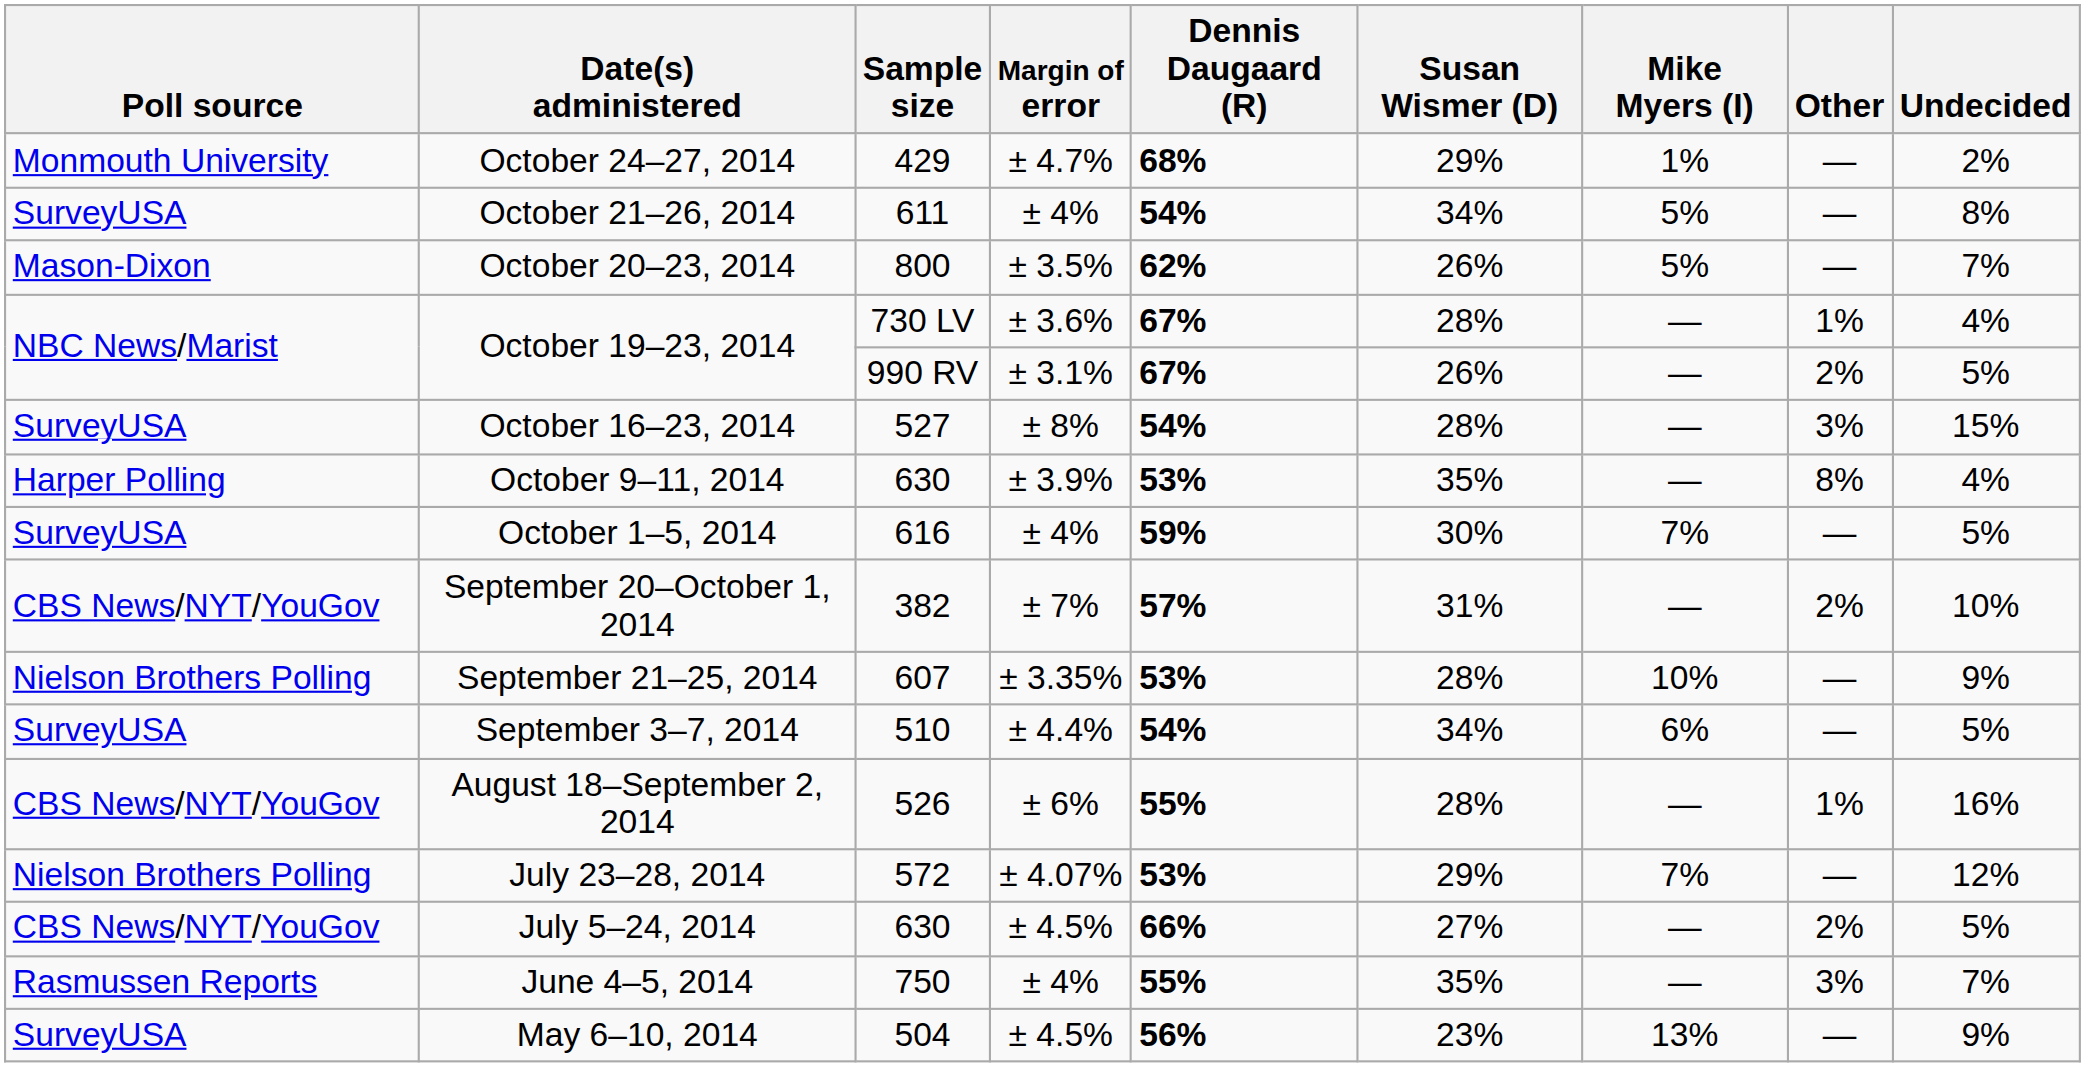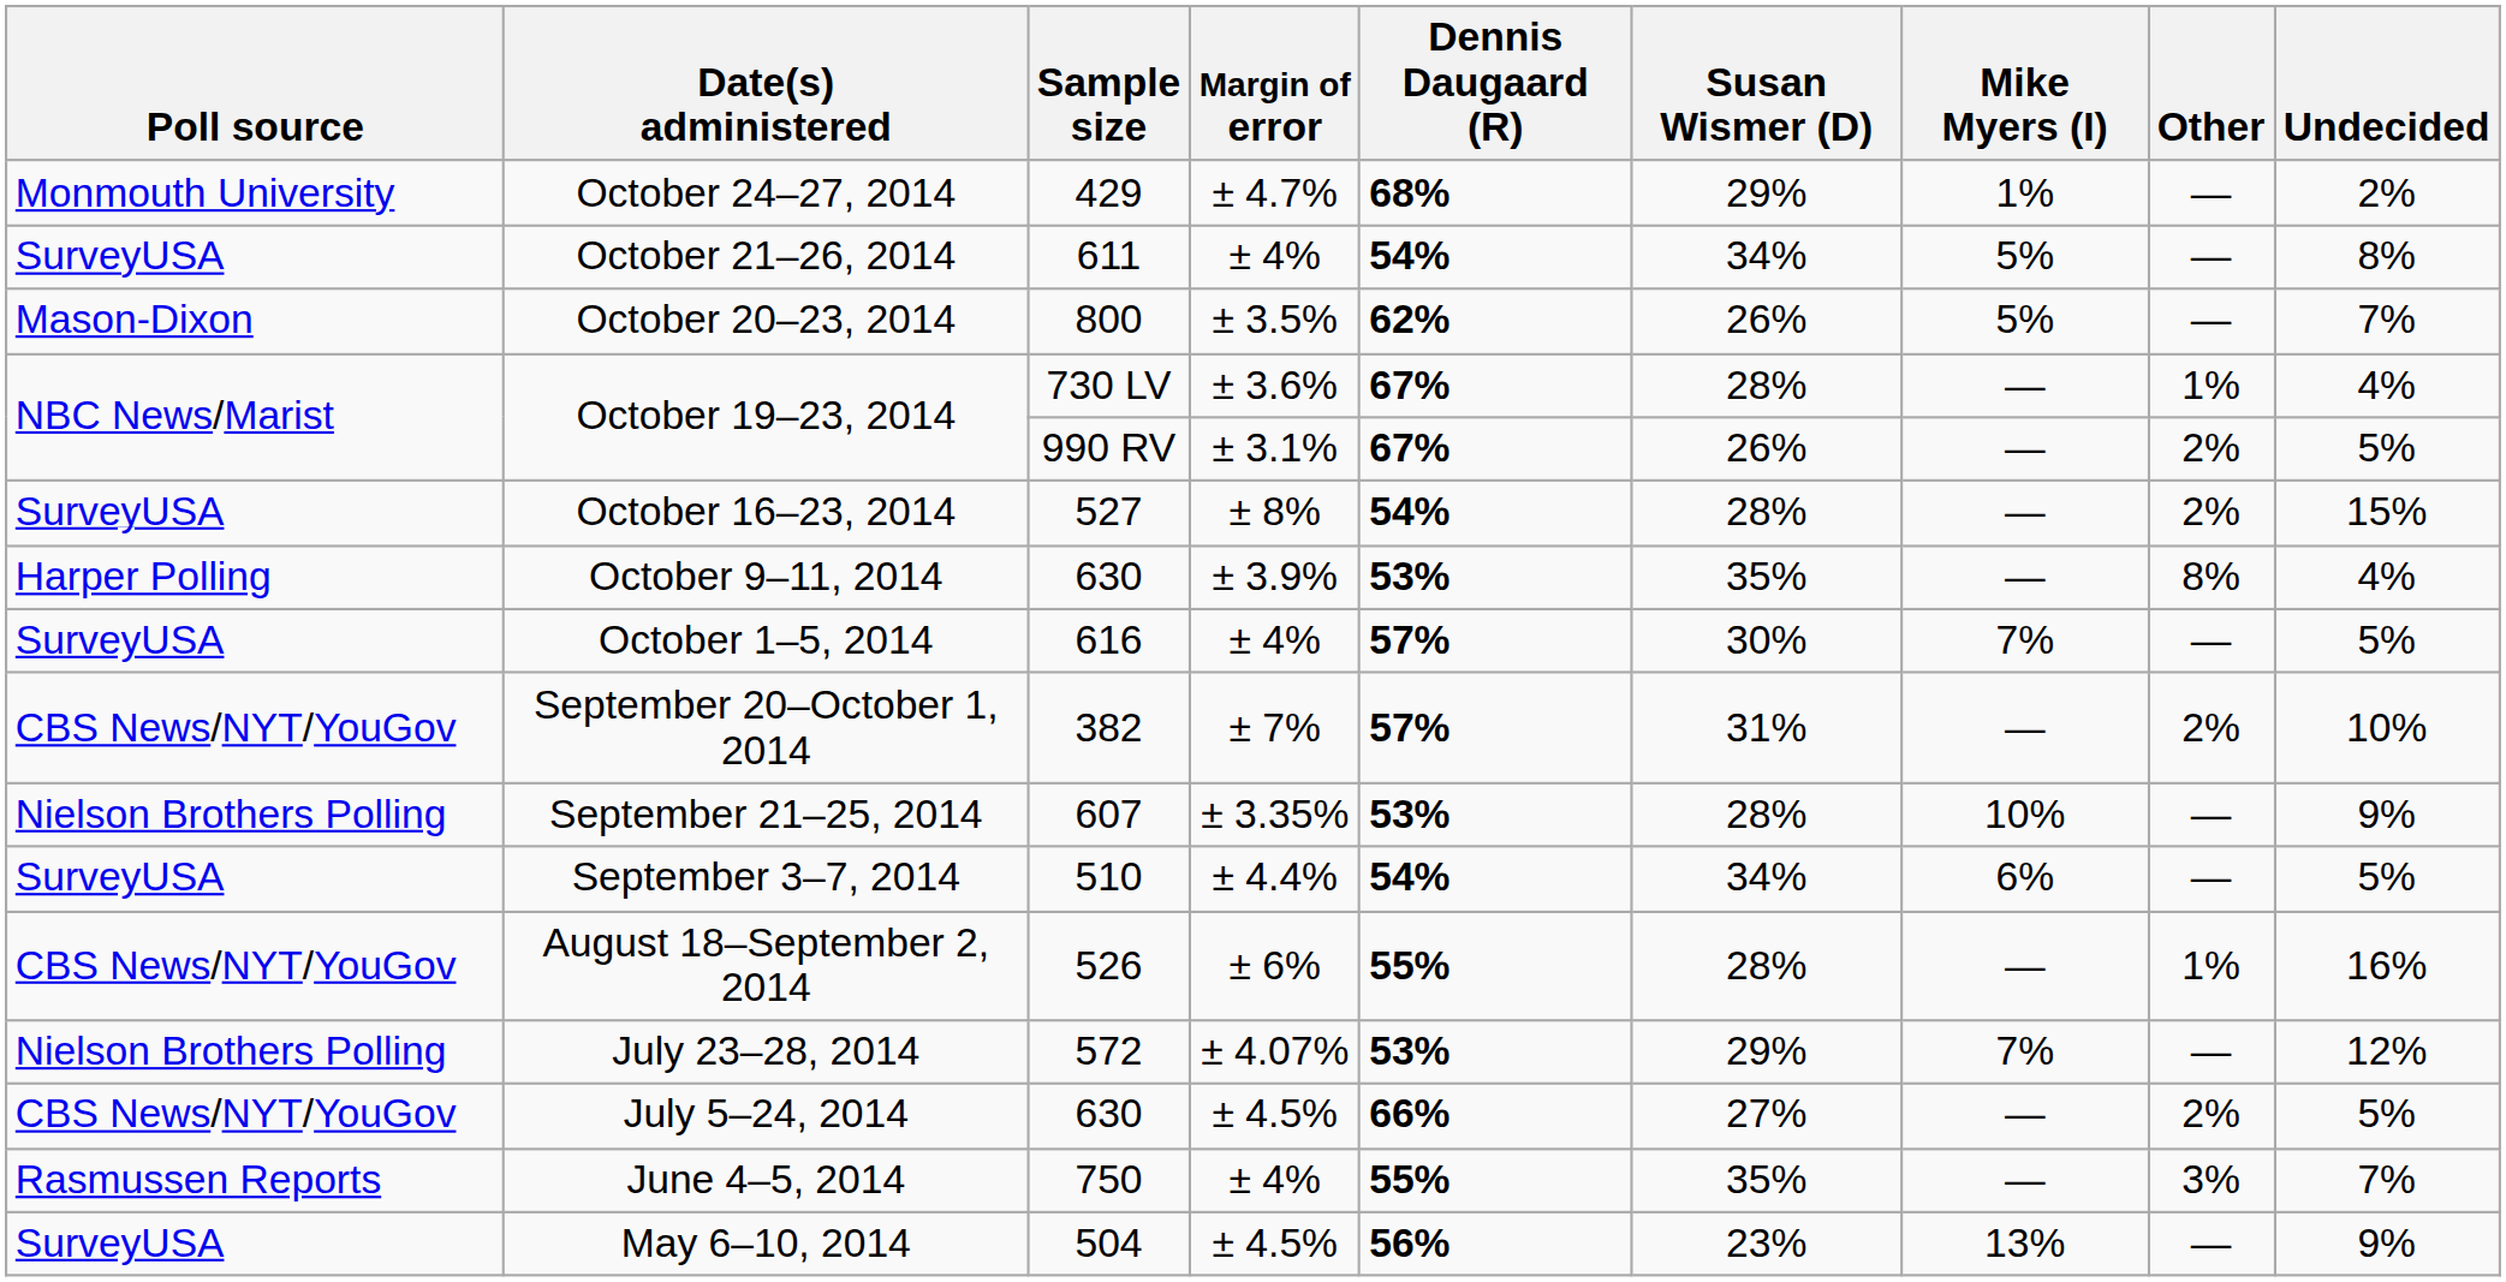October 16–23, 2014 | Other: 3% -> 2%
October 1–5, 2014 | Dennis Daugaard (R): 59% -> 57%
